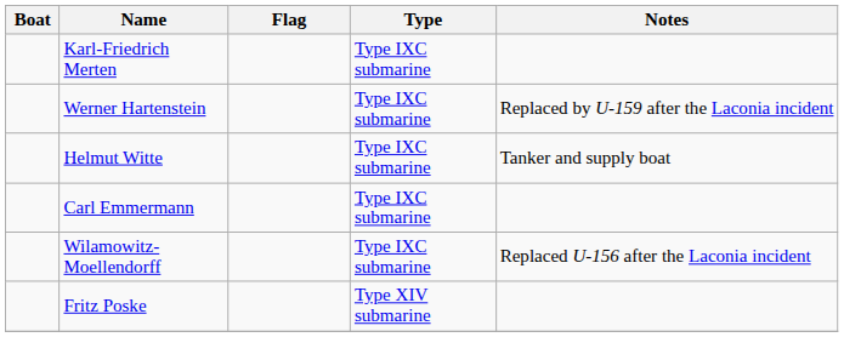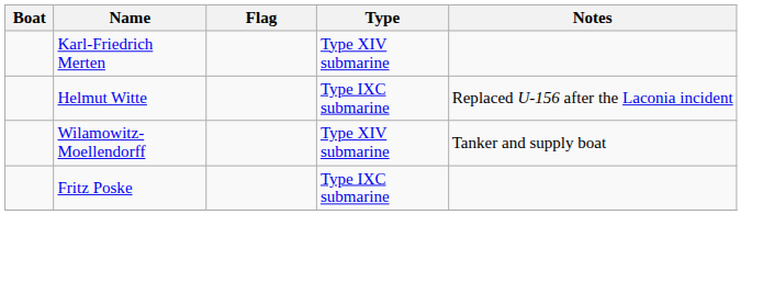Karl-Friedrich Merten | Type: Type IXC submarine -> Type XIV submarine
- row: Werner Hartenstein | Type IXC submarine | Replaced by U-159 after the Laconia incident
Helmut Witte | Notes: Tanker and supply boat -> Replaced U-156 after the Laconia incident
- row: Carl Emmermann | Type IXC submarine
Wilamowitz-Moellendorff | Type: Type IXC submarine -> Type XIV submarine
Wilamowitz-Moellendorff | Notes: Replaced U-156 after the Laconia incident -> Tanker and supply boat
Fritz Poske | Type: Type XIV submarine -> Type IXC submarine
